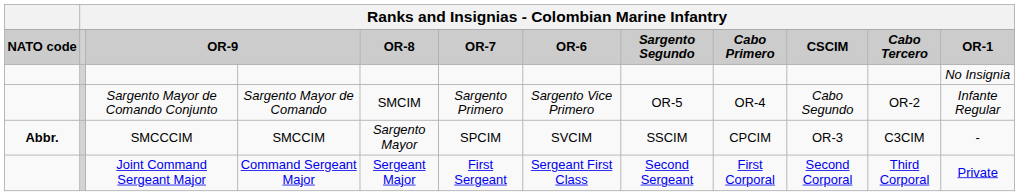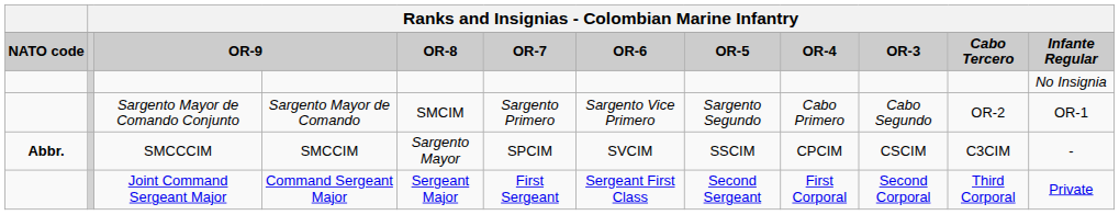OR-9 | column 8: Sargento Segundo -> OR-5
OR-9 | column 9: Cabo Primero -> OR-4
OR-9 | column 10: CSCIM -> OR-3
OR-9 | column 12: OR-1 -> Infante Regular
Sargento Mayor de Comando Conjunto | column 8: OR-5 -> Sargento Segundo
Sargento Mayor de Comando Conjunto | column 9: OR-4 -> Cabo Primero
Sargento Mayor de Comando Conjunto | column 12: Infante Regular -> OR-1
SMCCCIM | column 10: OR-3 -> CSCIM
